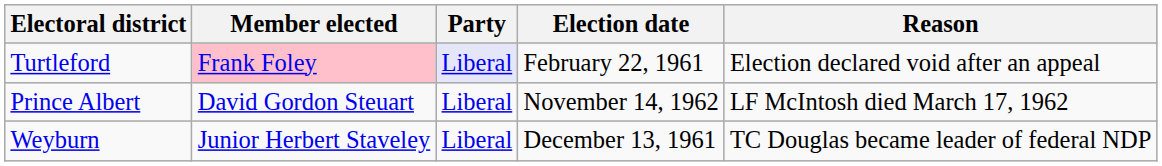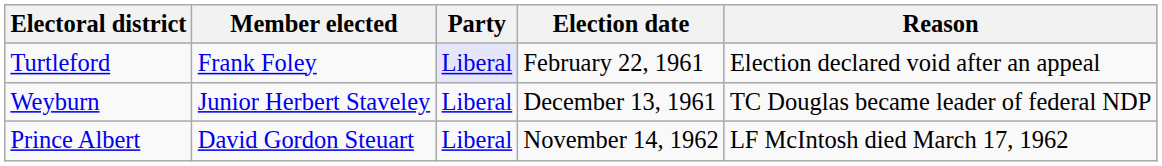Turtleford | Member elected: pink background -> no background
rows swapped: Weyburn <-> Prince Albert
